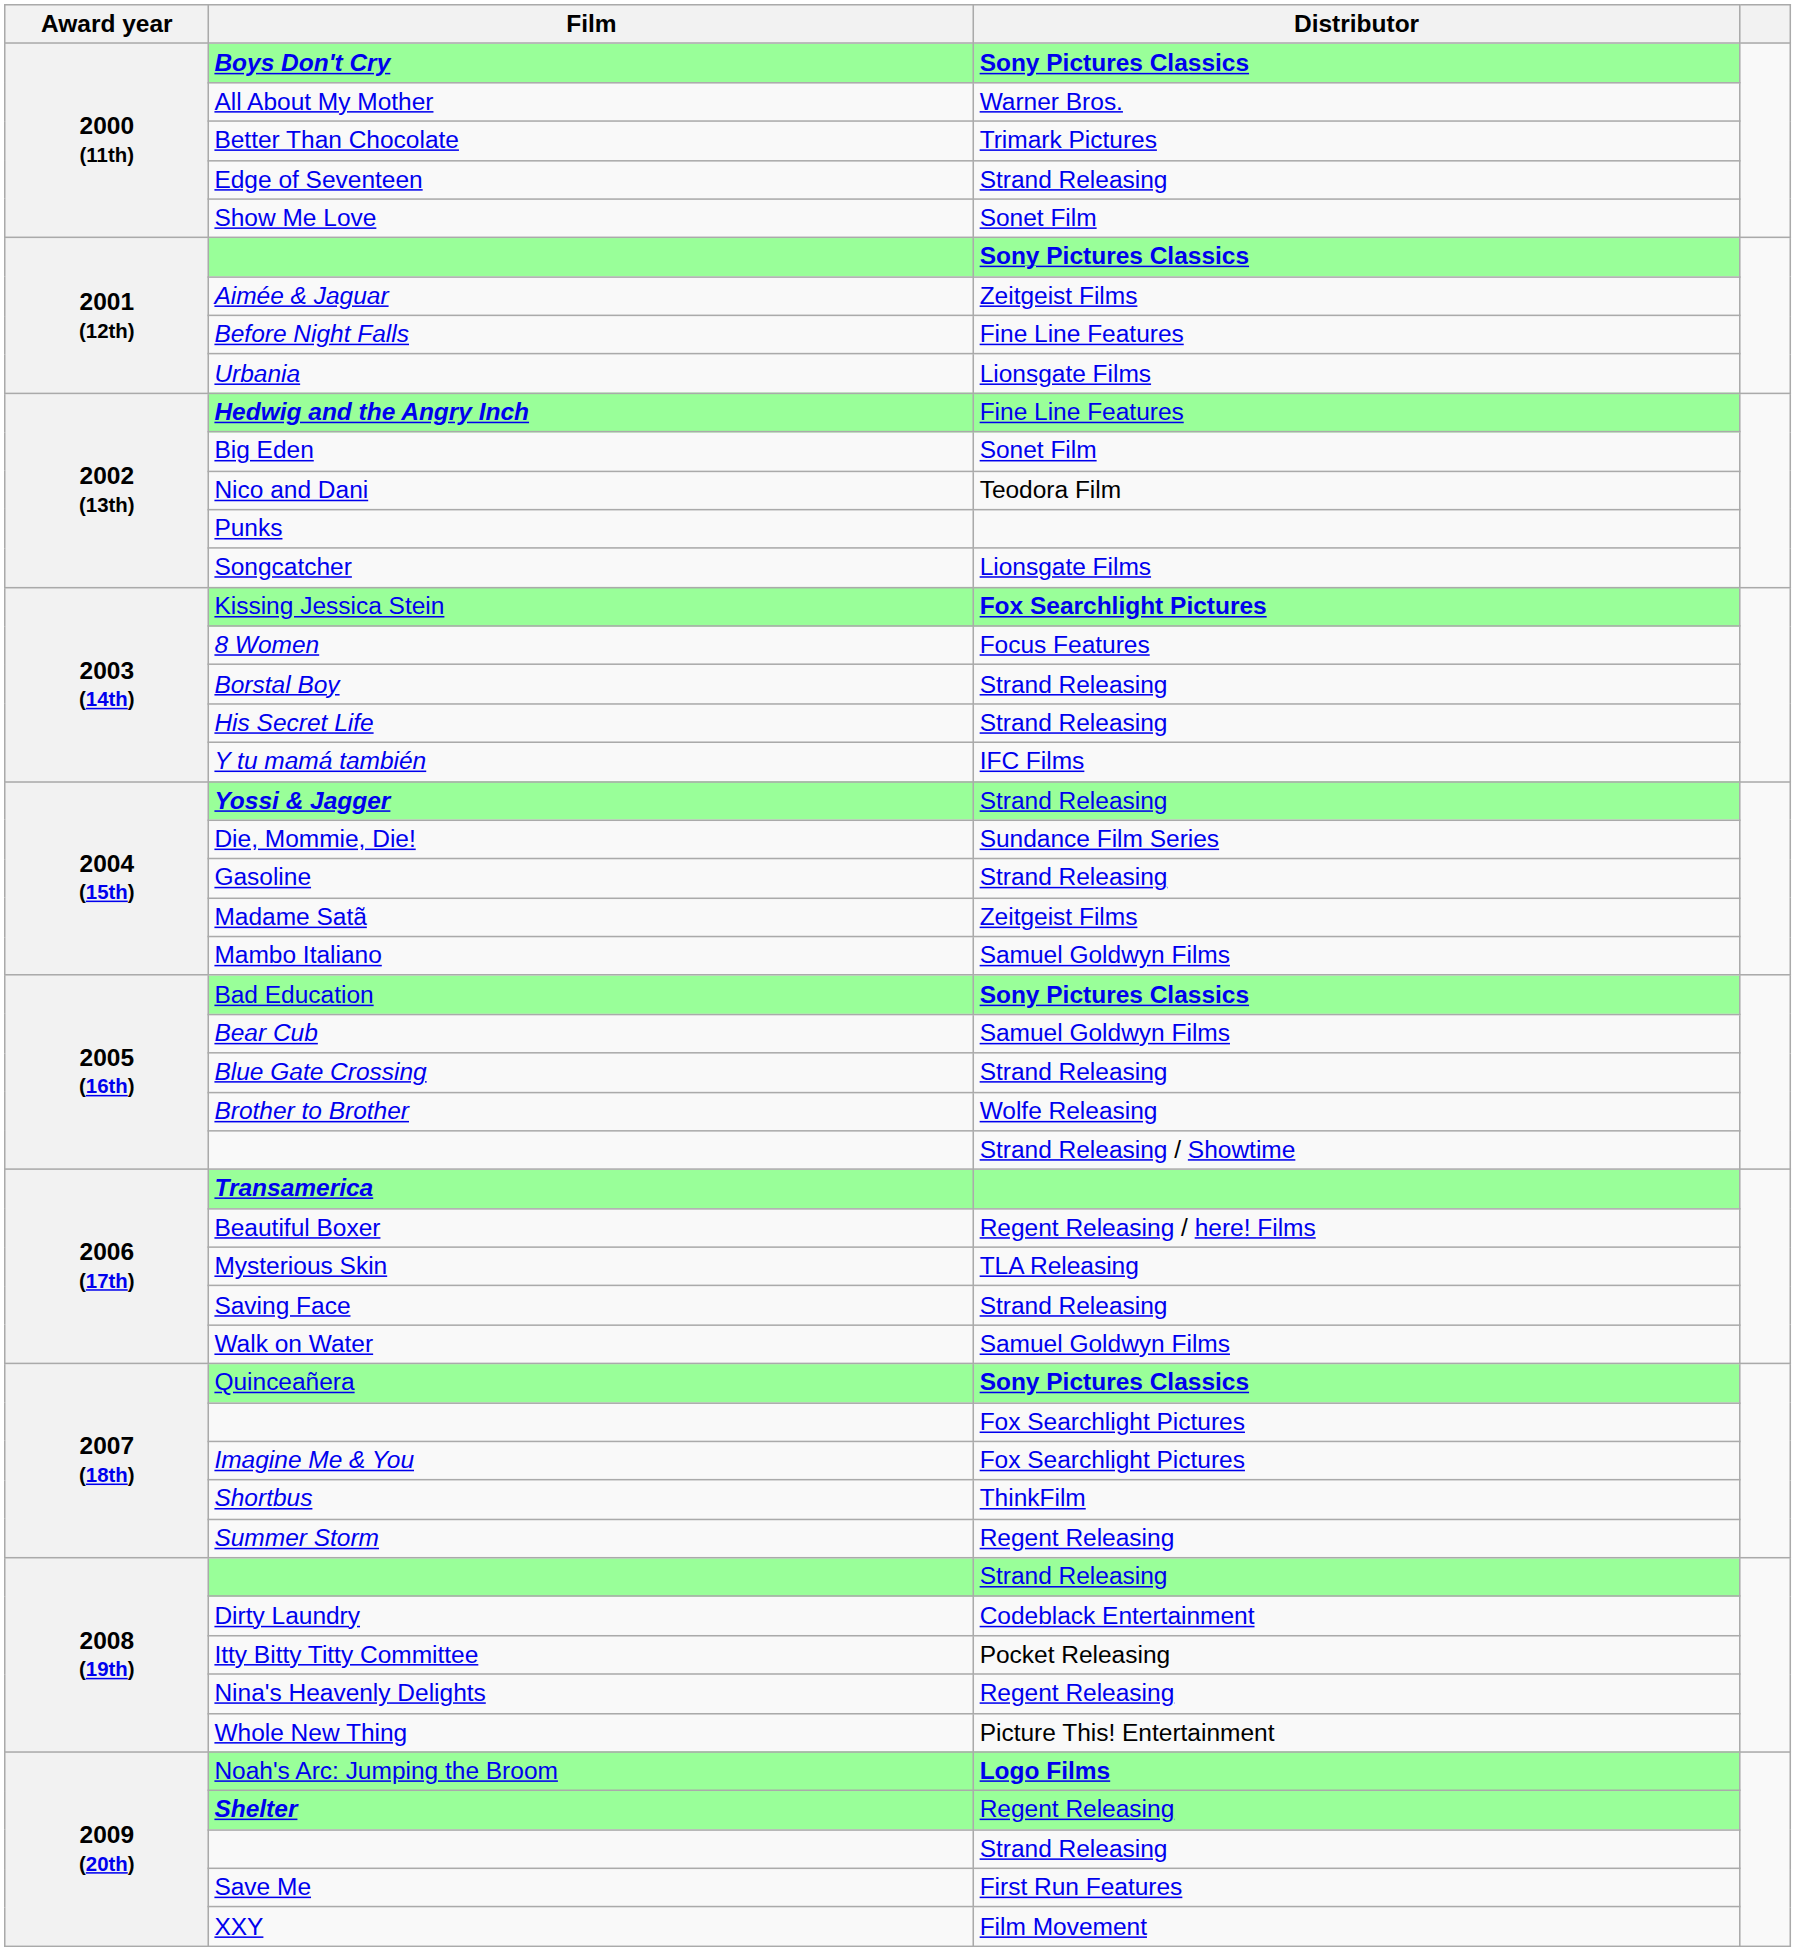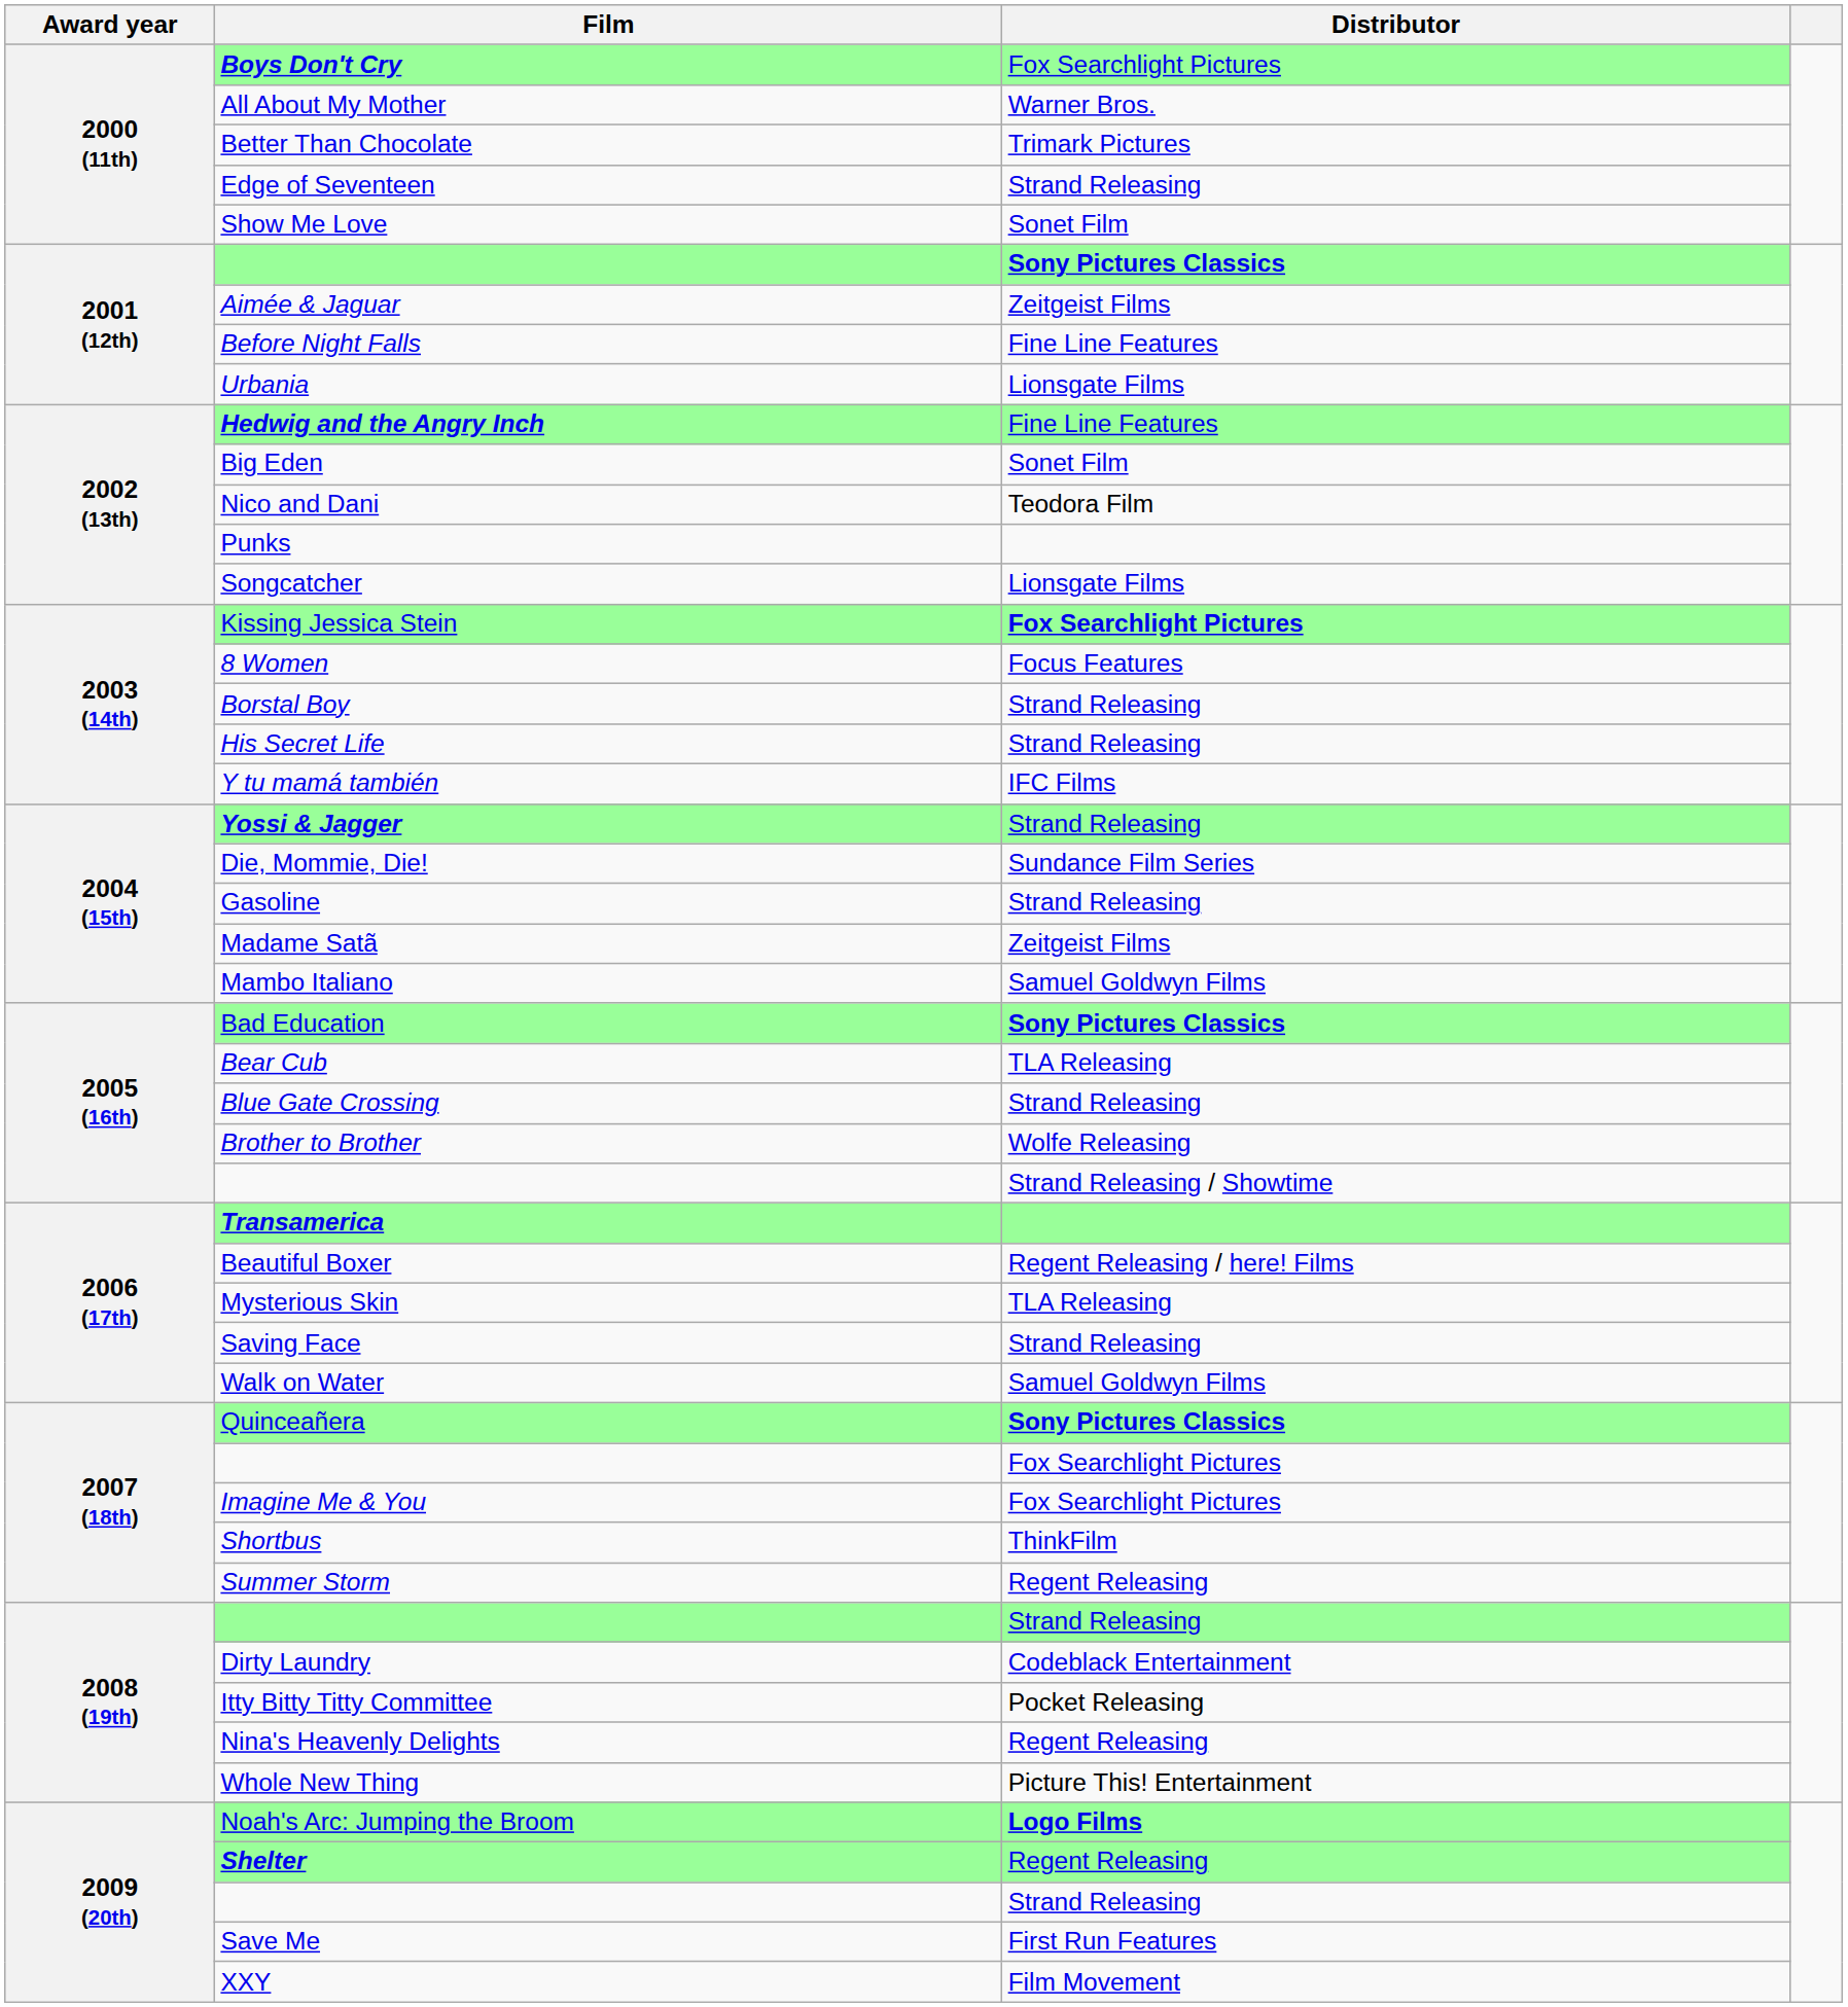Boys Don't Cry | Distributor: Sony Pictures Classics -> Fox Searchlight Pictures
Bear Cub | Distributor: Samuel Goldwyn Films -> TLA Releasing
